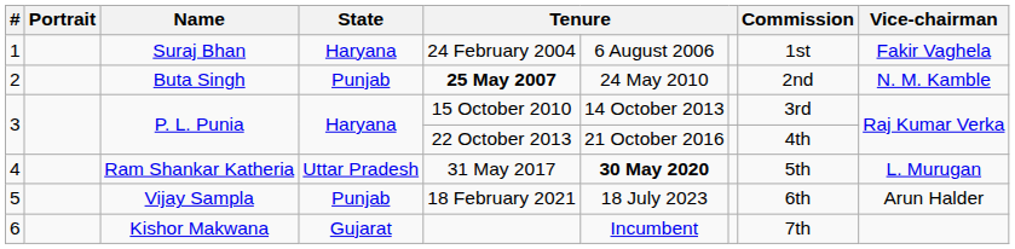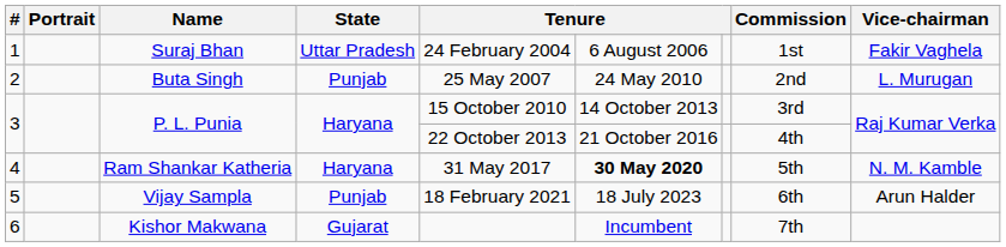1 | State: Haryana -> Uttar Pradesh
2 | column 5: bold -> normal
2 | Vice-chairman: N. M. Kamble -> L. Murugan
4 | State: Uttar Pradesh -> Haryana
4 | Vice-chairman: L. Murugan -> N. M. Kamble
